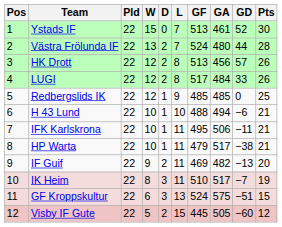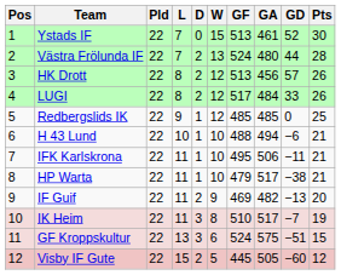columns swapped: W <-> L
